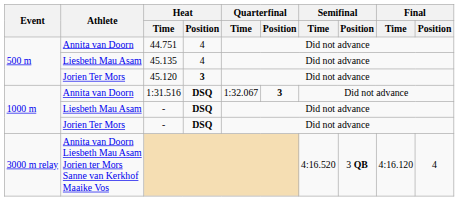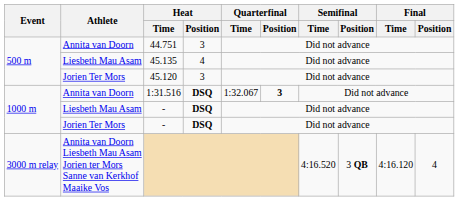44.751 | Heat / Position: 4 -> 3
45.120 | Heat / Position: bold -> normal
